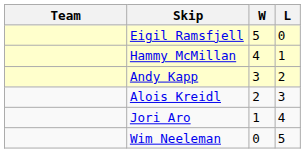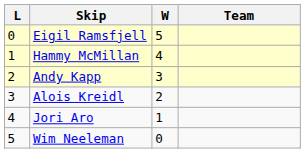columns swapped: Team <-> L
